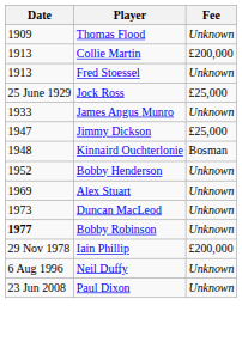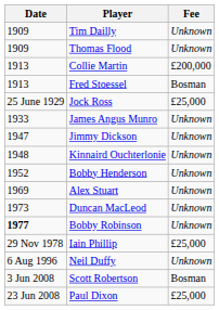+ row: 1909 | Tim Dailly | Unknown
Fred Stoessel | Fee: Unknown -> Bosman
Jimmy Dickson | Fee: £25,000 -> Unknown
Kinnaird Ouchterlonie | Fee: Bosman -> Unknown
Iain Phillip | Fee: £200,000 -> £25,000
+ row: 3 Jun 2008 | Scott Robertson | Bosman
Paul Dixon | Fee: Unknown -> £25,000
